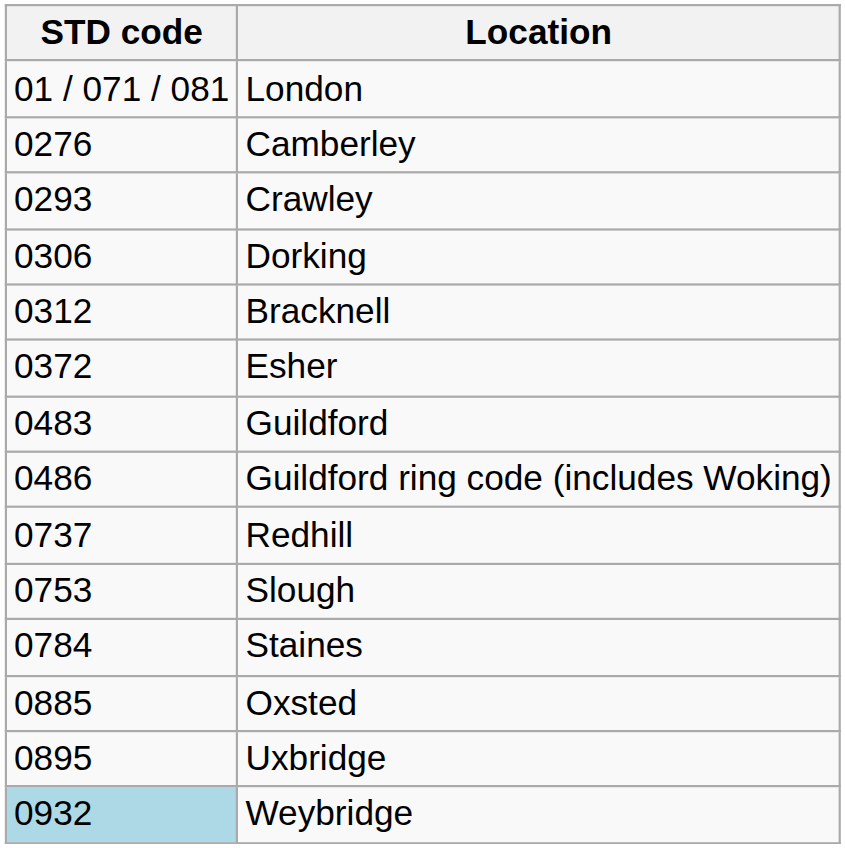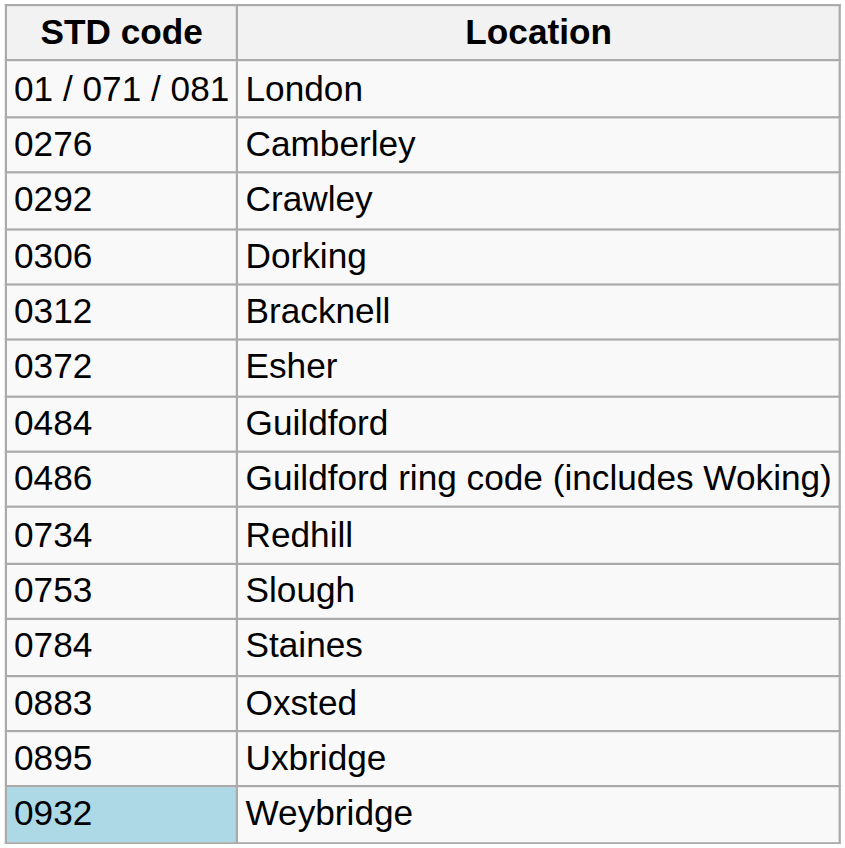Crawley | STD code: 0293 -> 0292
Guildford | STD code: 0483 -> 0484
Redhill | STD code: 0737 -> 0734
Oxsted | STD code: 0885 -> 0883
